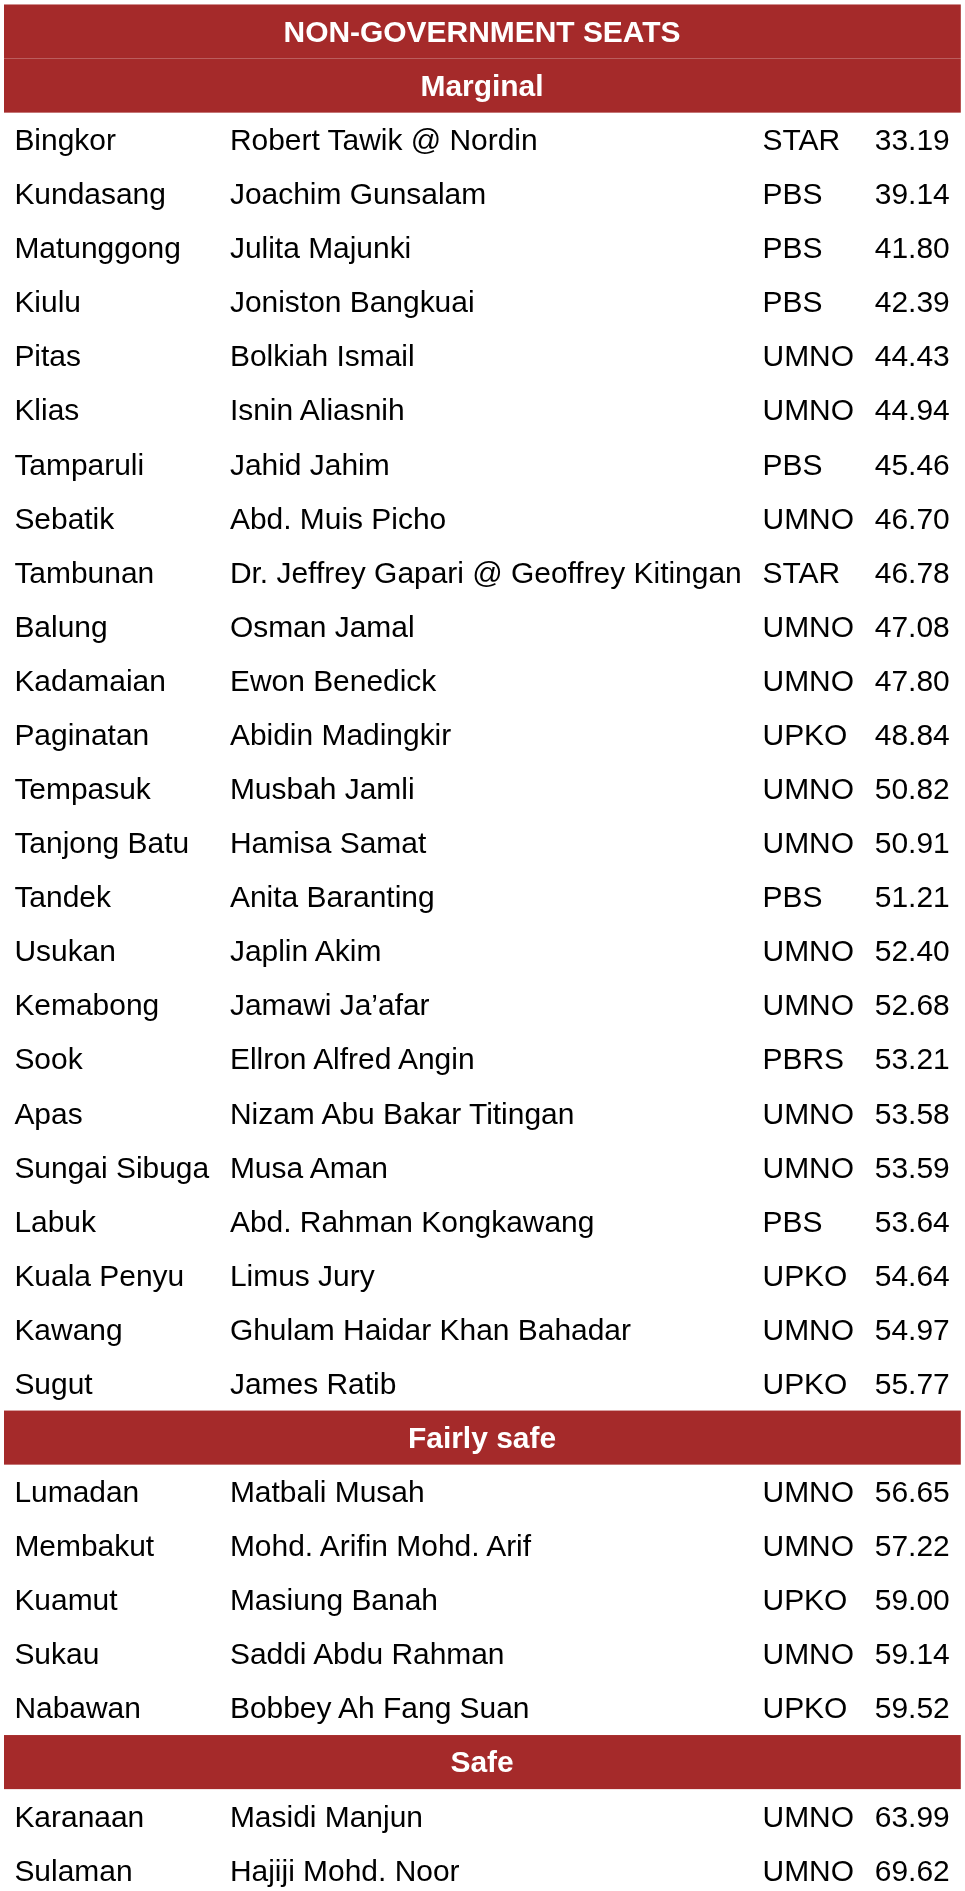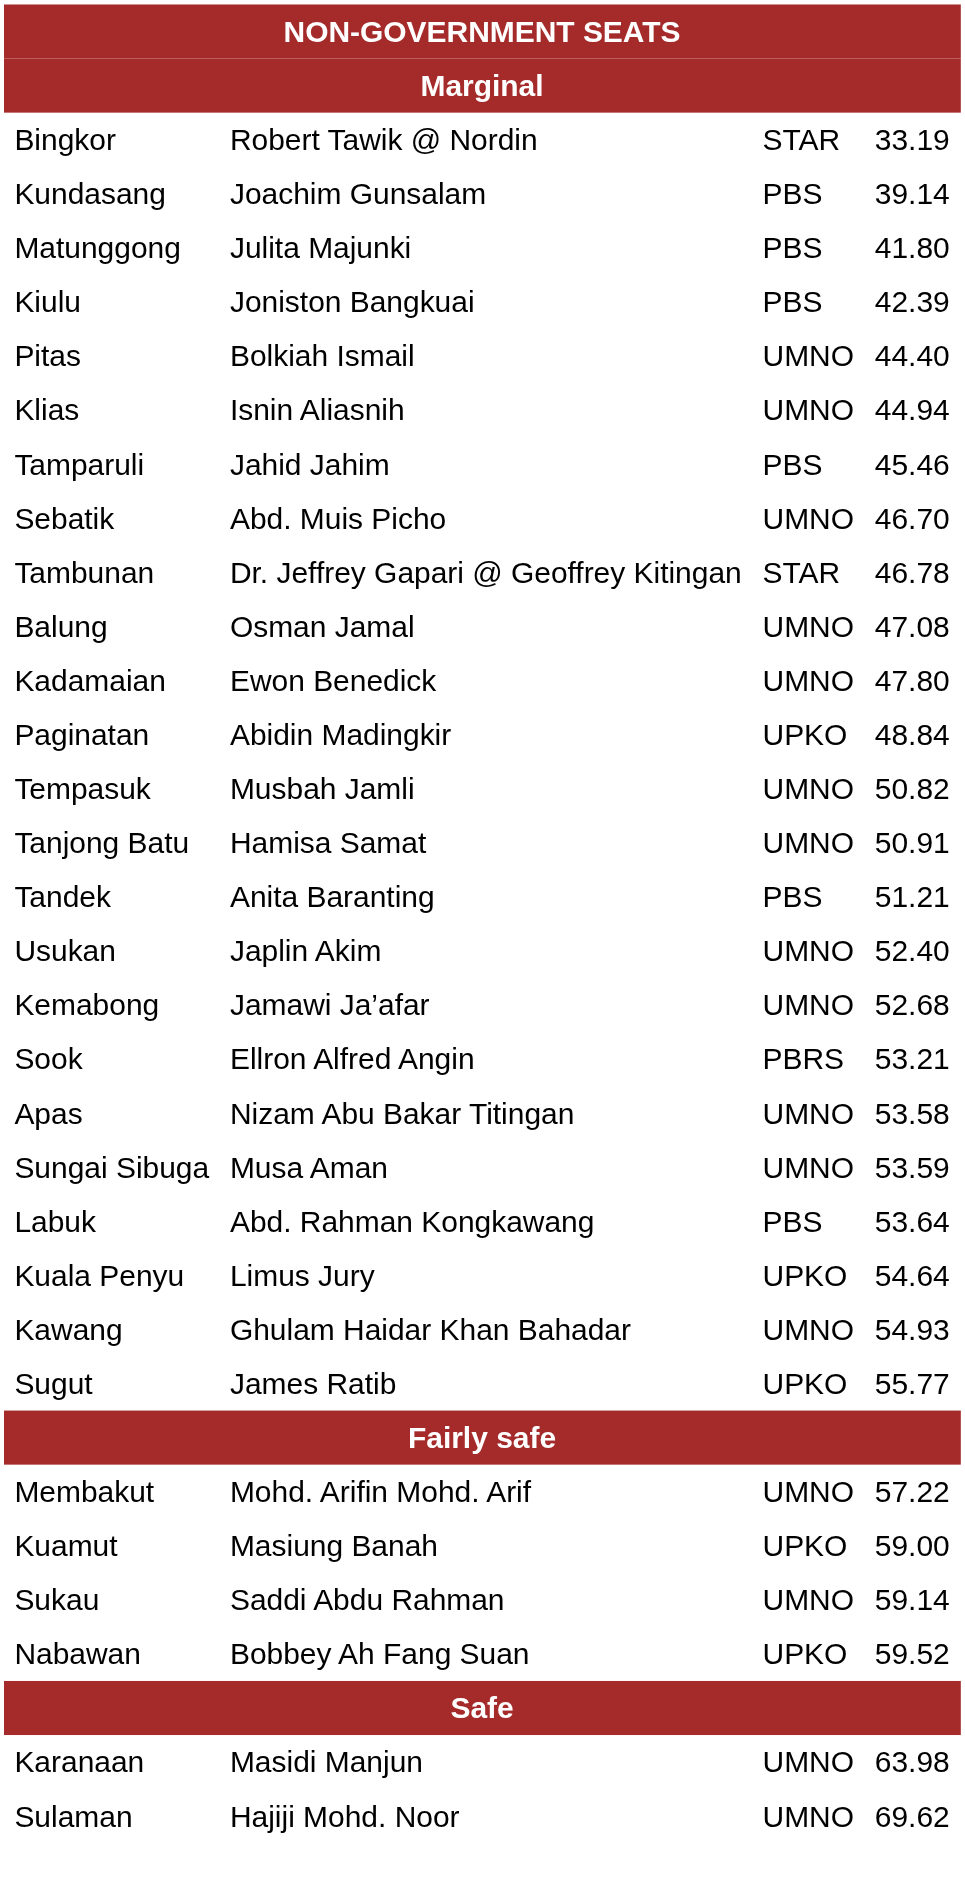Pitas | column 4: 44.43 -> 44.40
Kawang | column 4: 54.97 -> 54.93
- row: Lumadan | Matbali Musah | UMNO | 56.65
Karanaan | column 4: 63.99 -> 63.98
